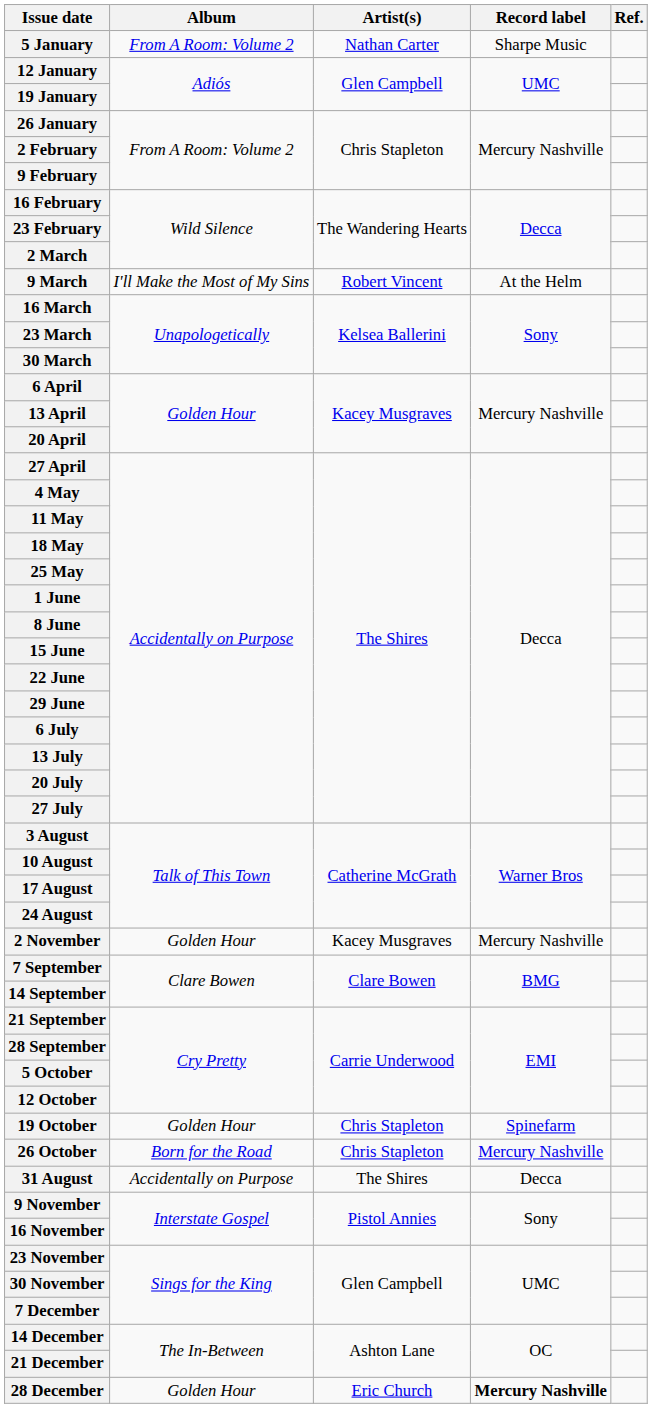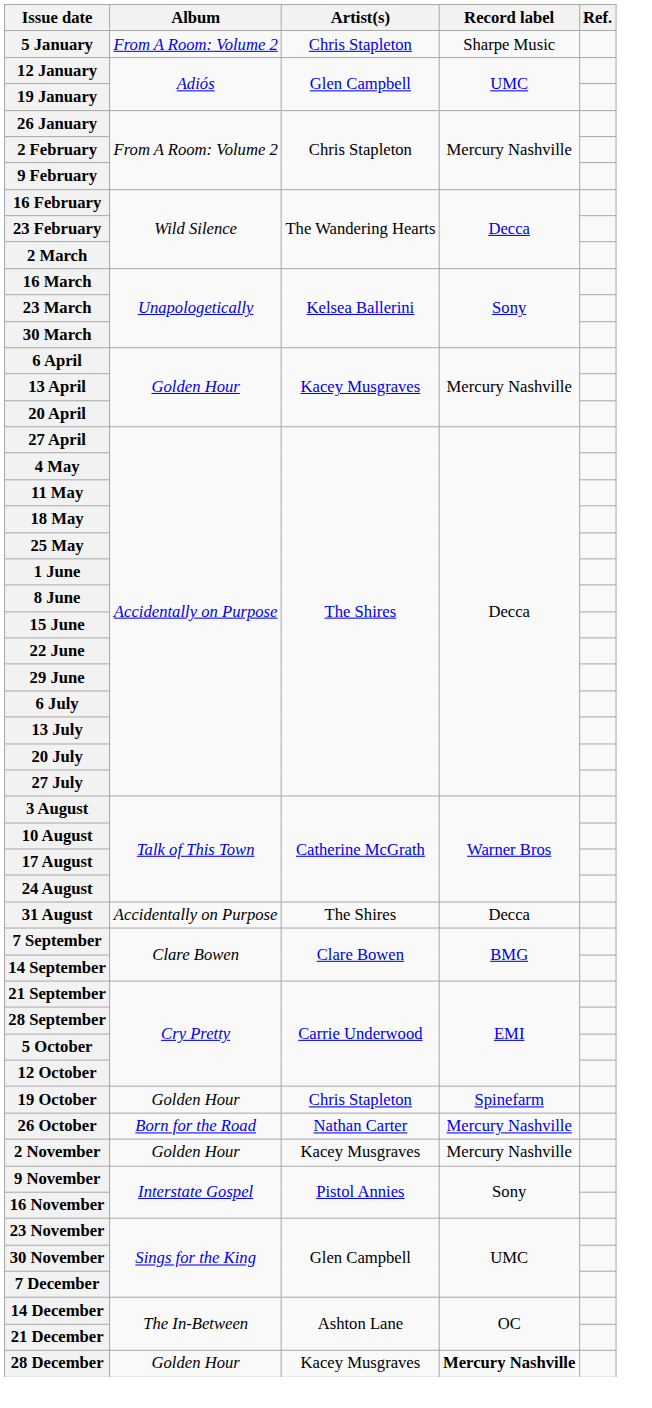5 January | Artist(s): Nathan Carter -> Chris Stapleton
- row: 9 March | I'll Make the Most of My Sins | Robert Vincent | At the Helm
rows swapped: 31 August <-> 2 November
26 October | Artist(s): Chris Stapleton -> Nathan Carter
28 December | Artist(s): Eric Church -> Kacey Musgraves
